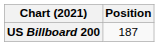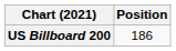US Billboard 200 | Position: 187 -> 186
